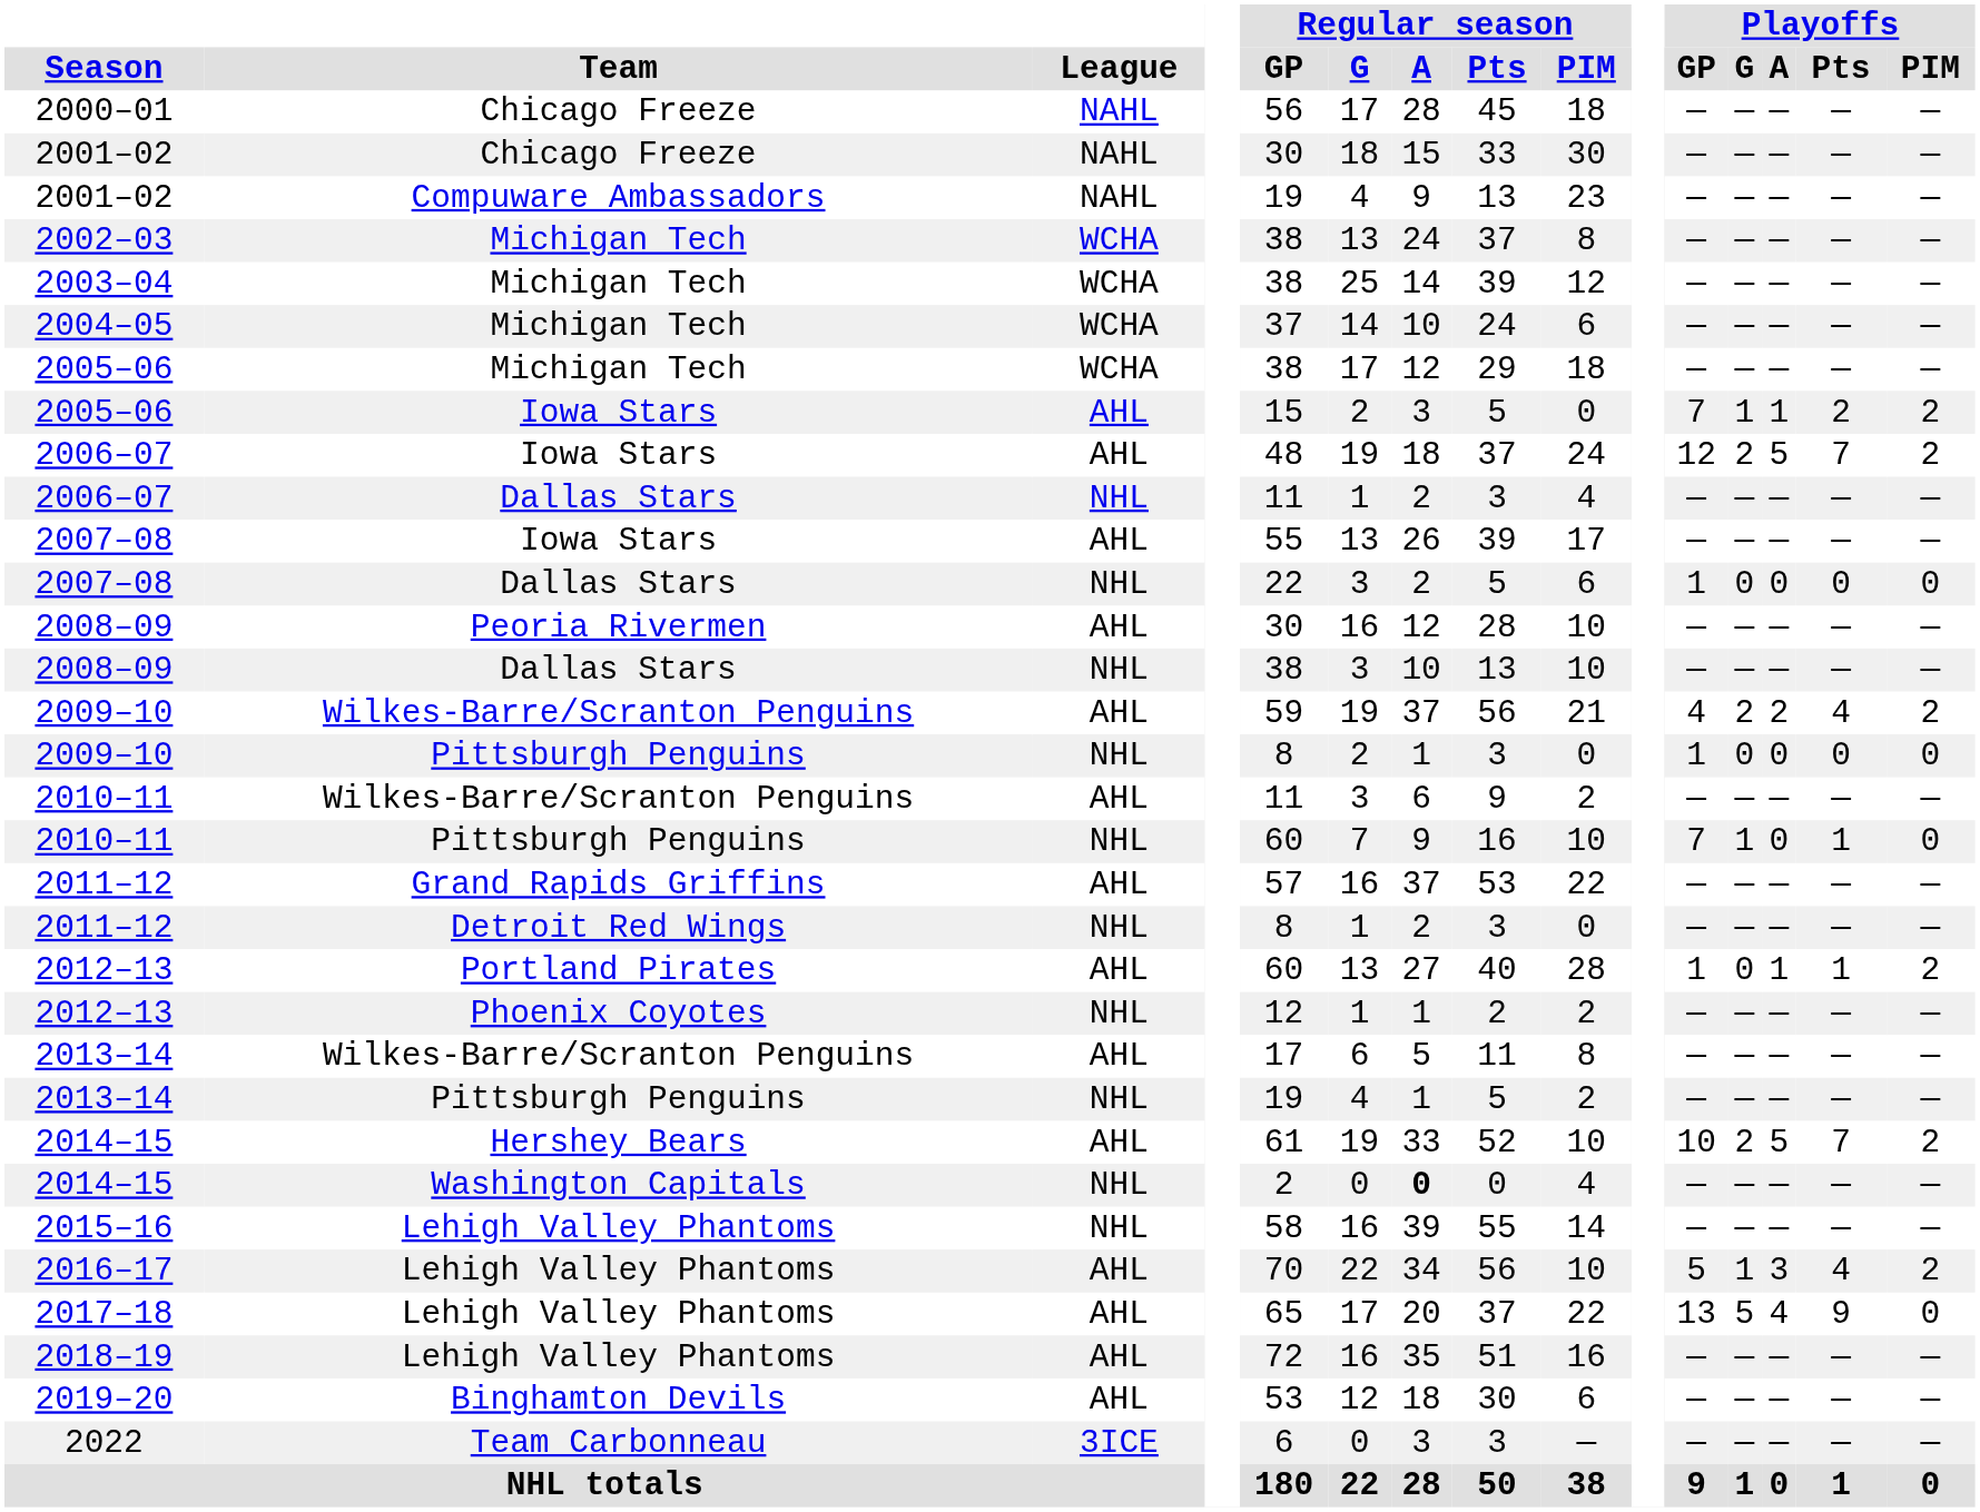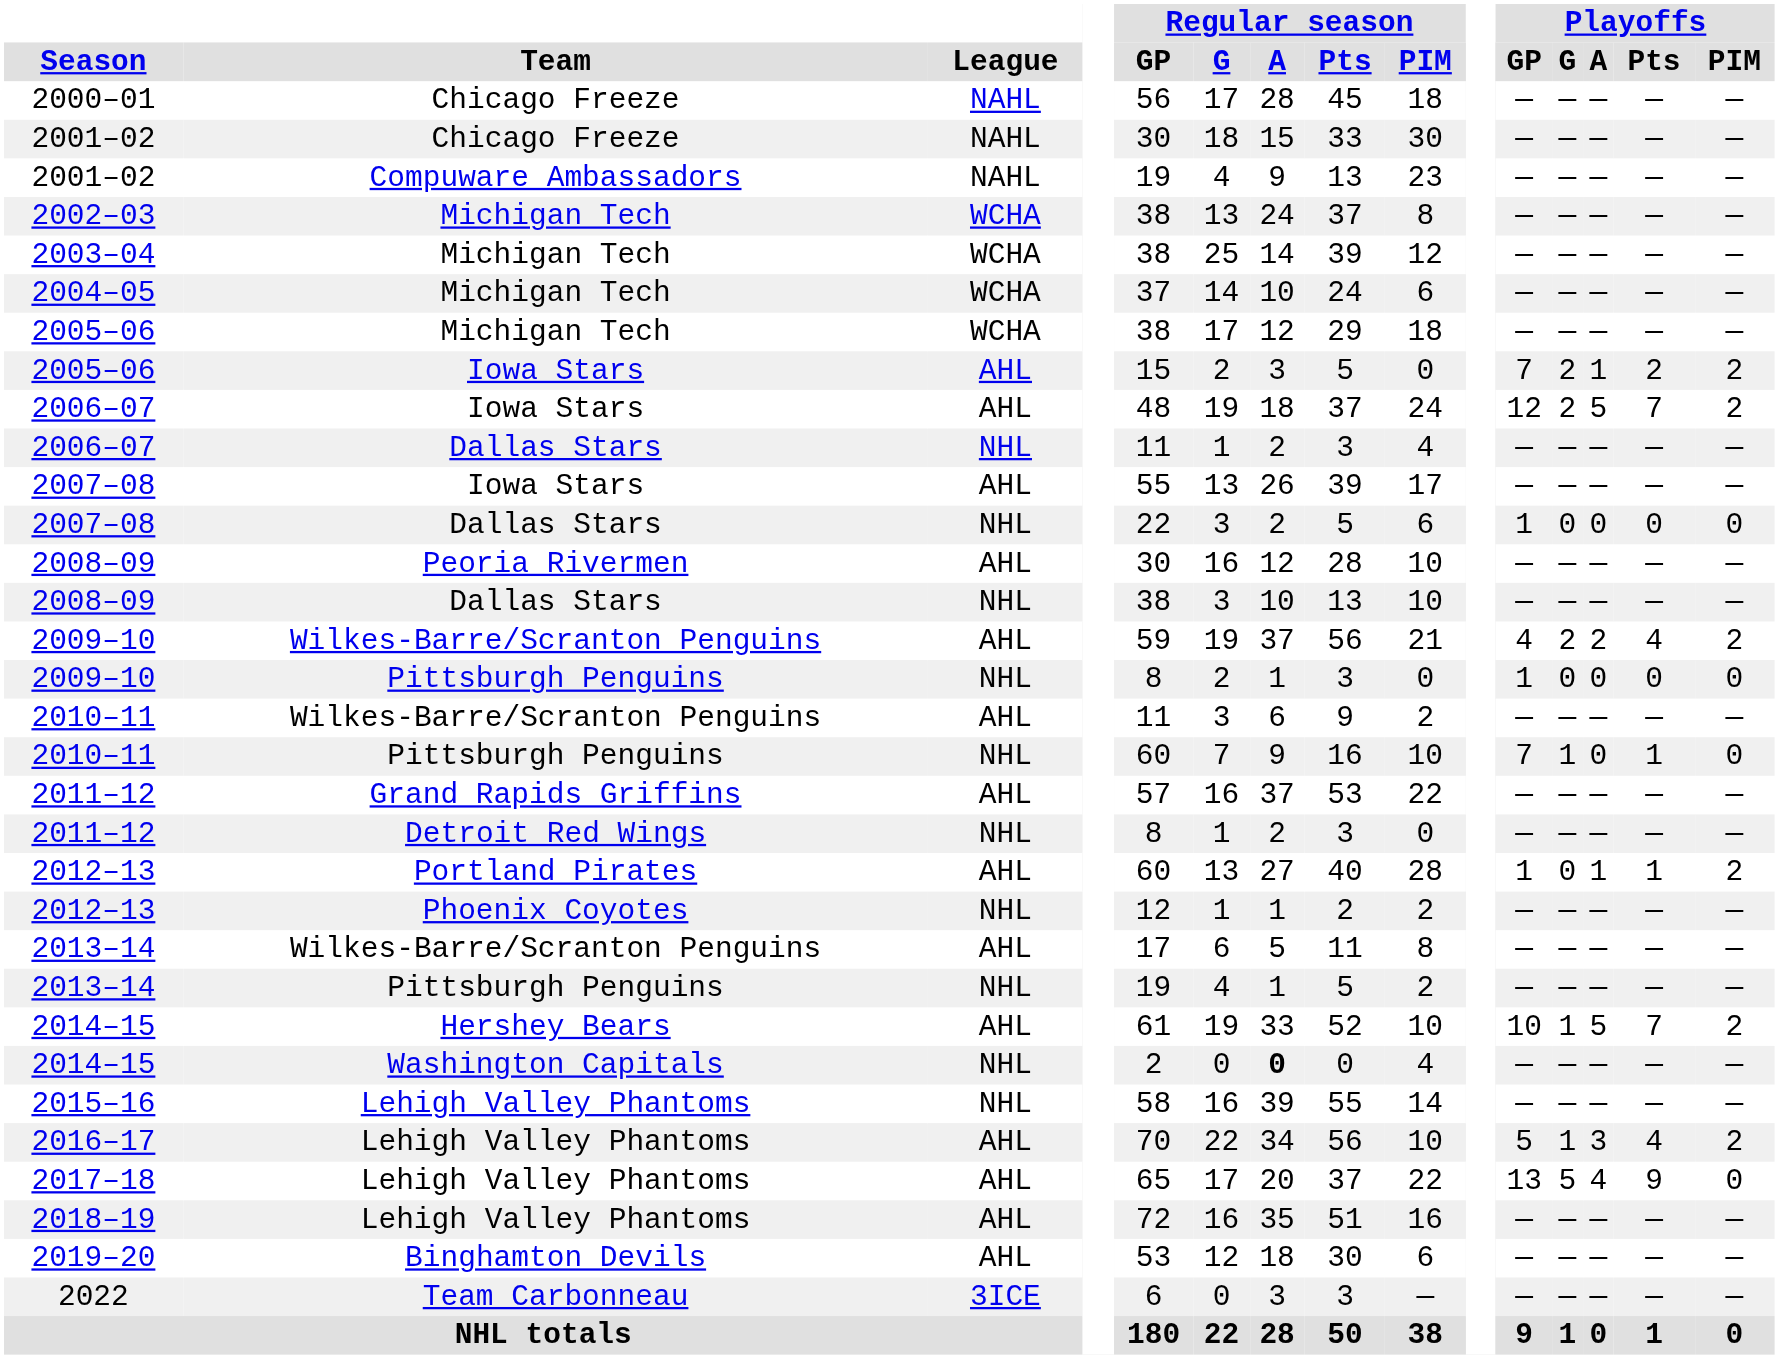2005–06 / Iowa Stars | Playoffs / G: 1 -> 2
2014–15 / Hershey Bears | Playoffs / G: 2 -> 1
